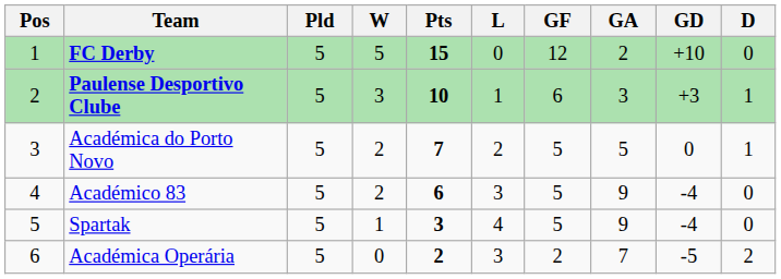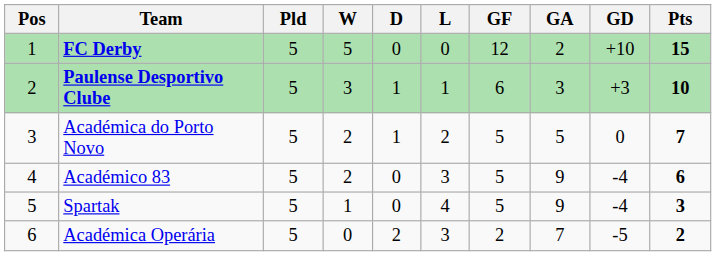columns swapped: D <-> Pts
